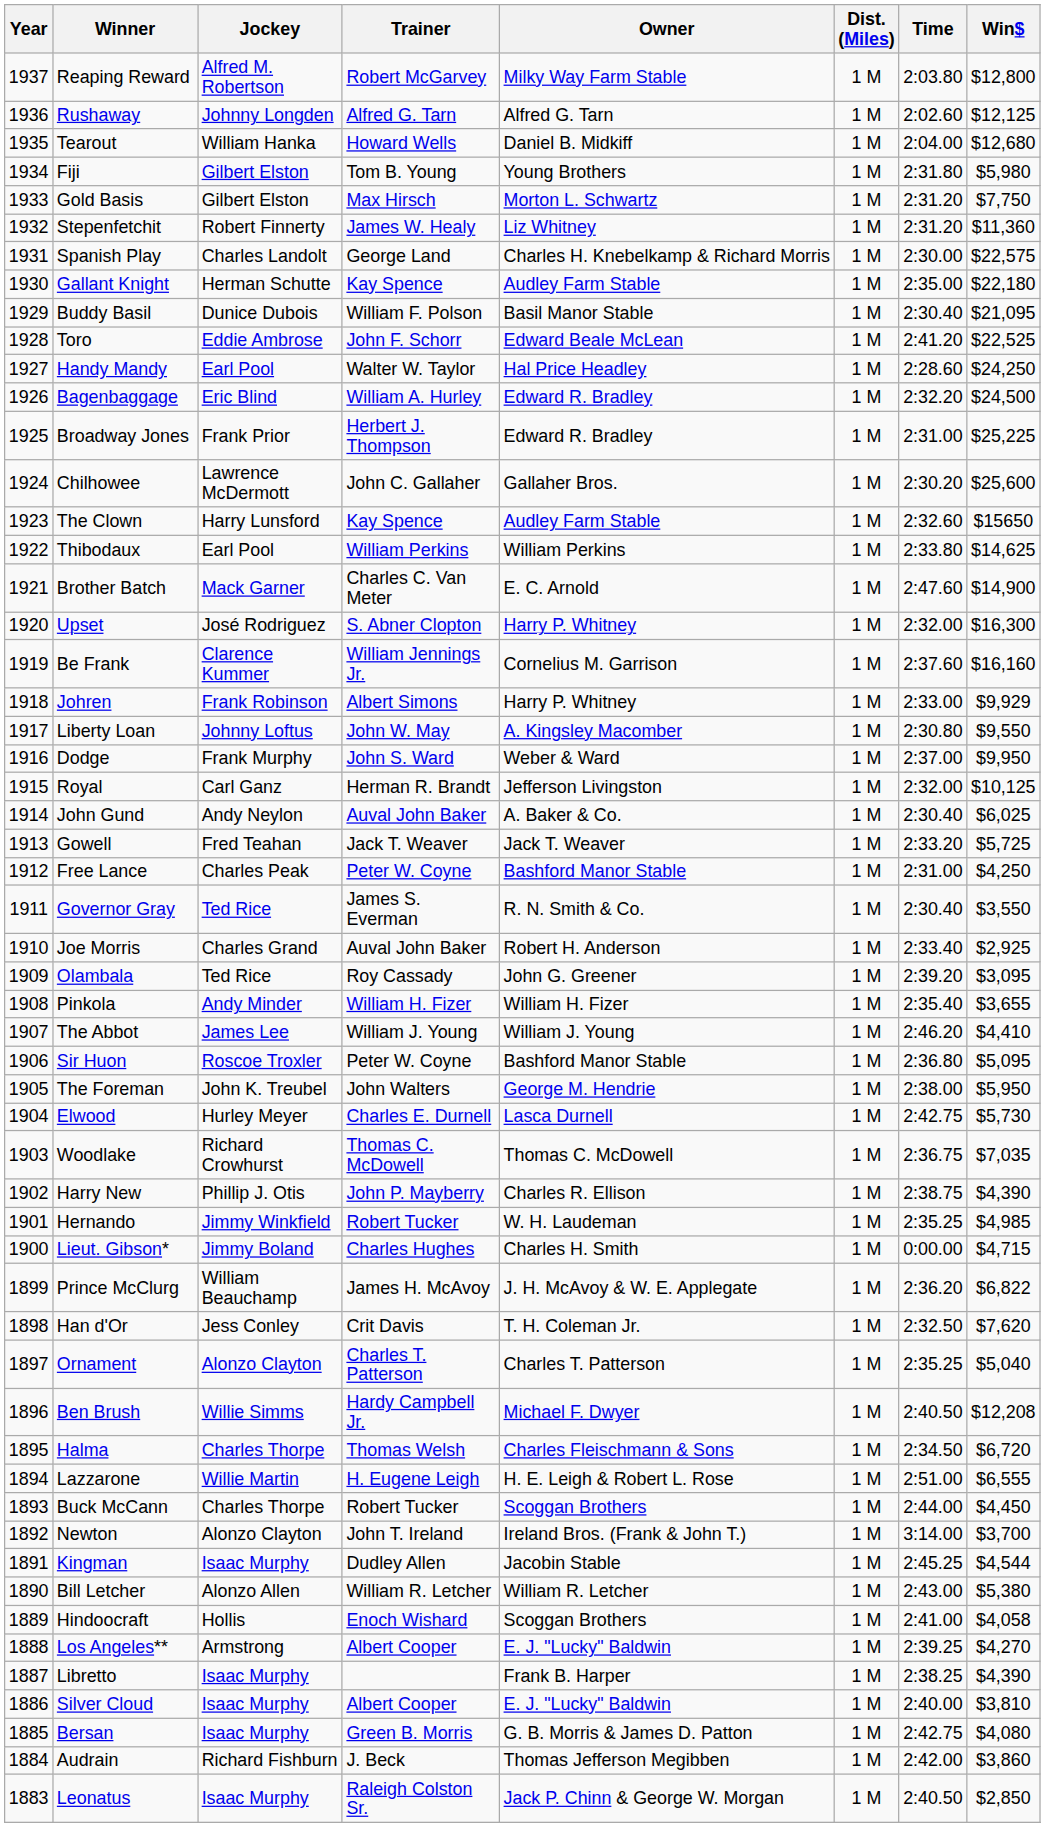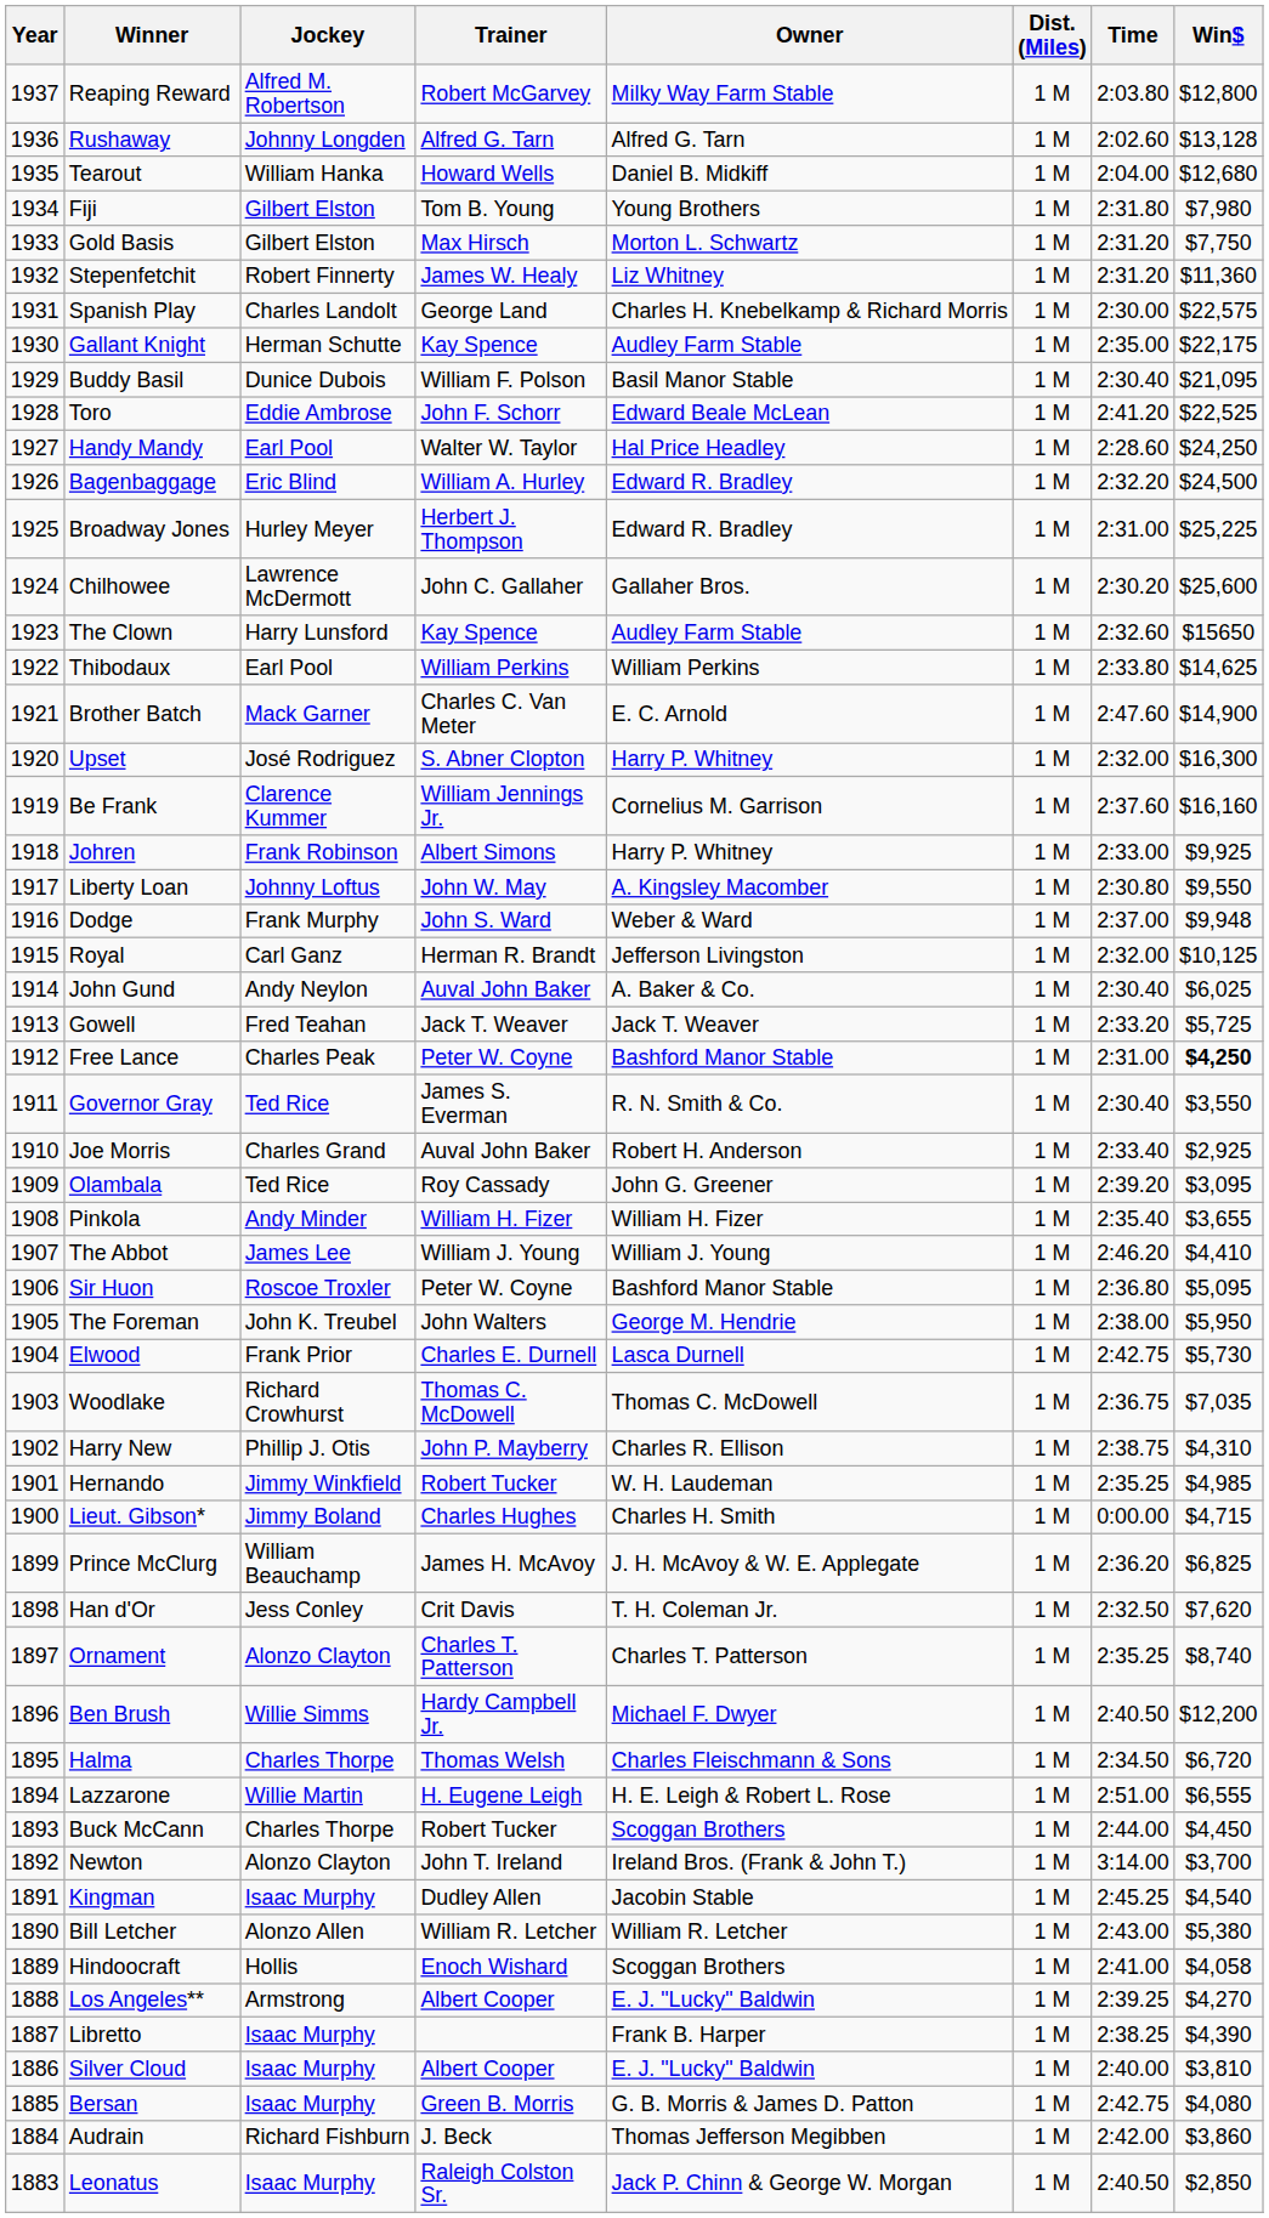Rushaway | Win$: $12,125 -> $13,128
Fiji | Win$: $5,980 -> $7,980
Gallant Knight | Win$: $22,180 -> $22,175
Broadway Jones | Jockey: Frank Prior -> Hurley Meyer
Johren | Win$: $9,929 -> $9,925
Dodge | Win$: $9,950 -> $9,948
Free Lance | Win$: normal -> bold
Elwood | Jockey: Hurley Meyer -> Frank Prior
Harry New | Win$: $4,390 -> $4,310
Prince McClurg | Win$: $6,822 -> $6,825
Ornament | Win$: $5,040 -> $8,740
Ben Brush | Win$: $12,208 -> $12,200
Kingman | Win$: $4,544 -> $4,540
